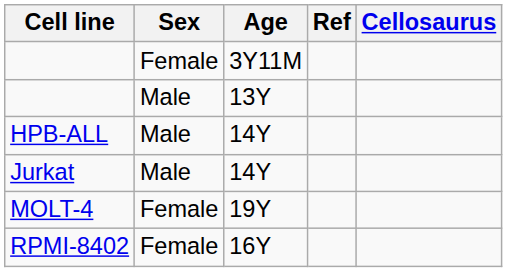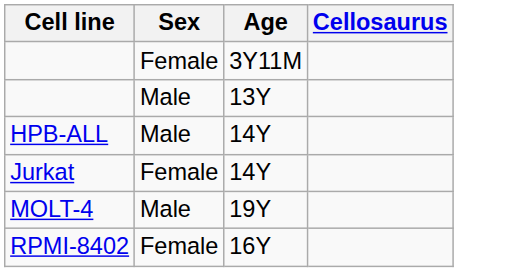- column: Ref
Jurkat | Sex: Male -> Female
MOLT-4 | Sex: Female -> Male
